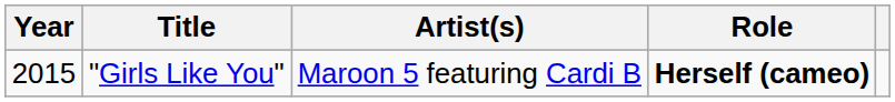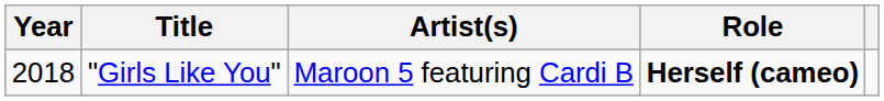"Girls Like You" | Year: 2015 -> 2018
